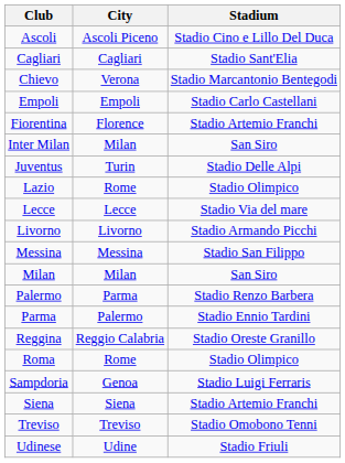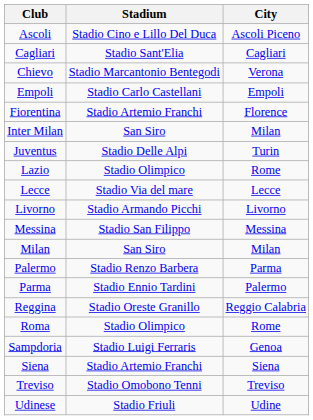columns swapped: City <-> Stadium
